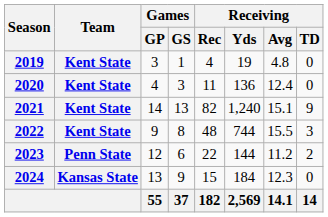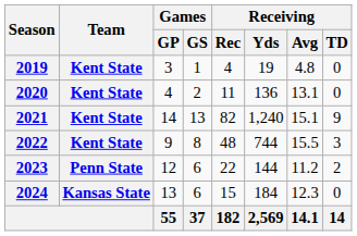2020 | Games / GS: 3 -> 2
2020 | Receiving / Avg: 12.4 -> 13.1
2024 | Games / GS: 9 -> 6
